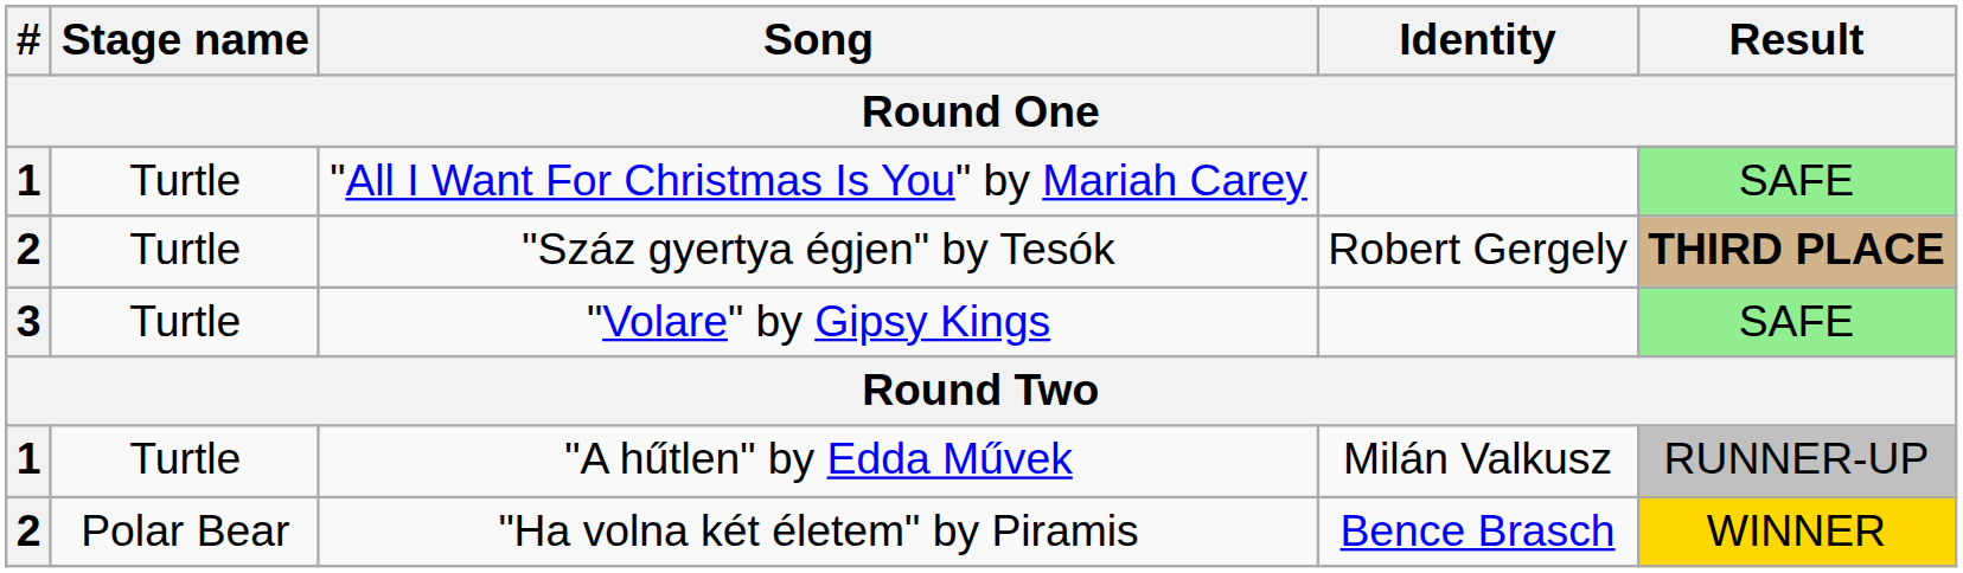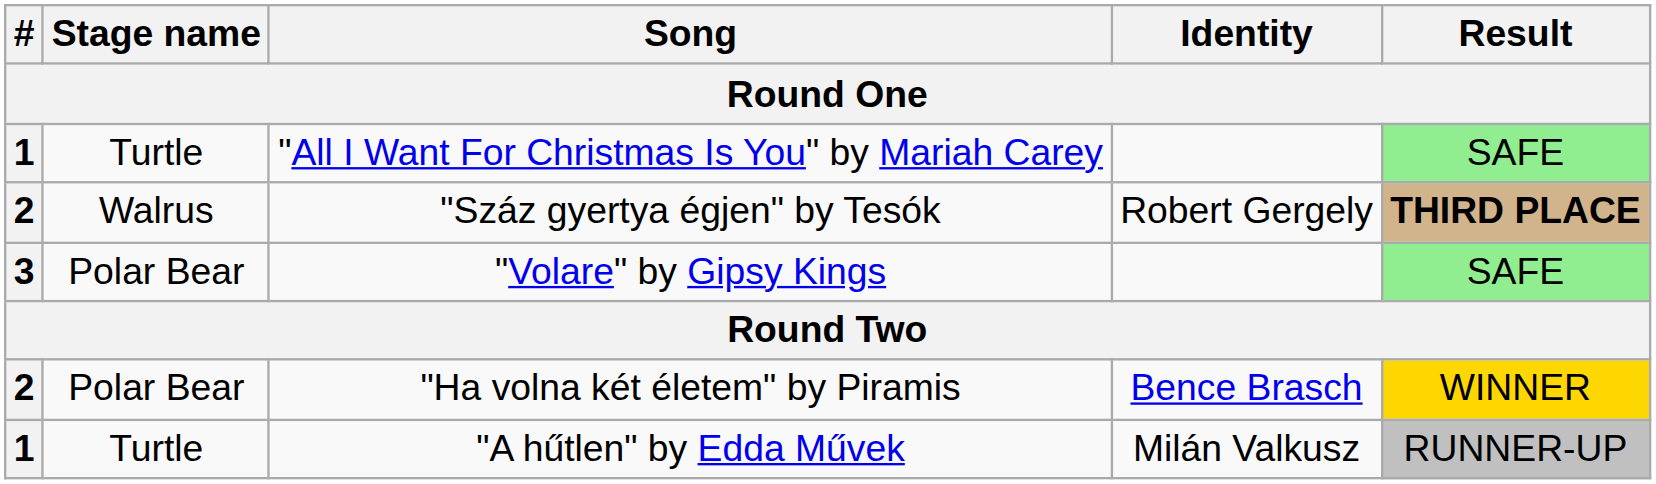"Száz gyertya égjen" by Tesók | Stage name: Turtle -> Walrus
"Volare" by Gipsy Kings | Stage name: Turtle -> Polar Bear
rows swapped: "A hűtlen" by Edda Művek <-> "Ha volna két életem" by Piramis
